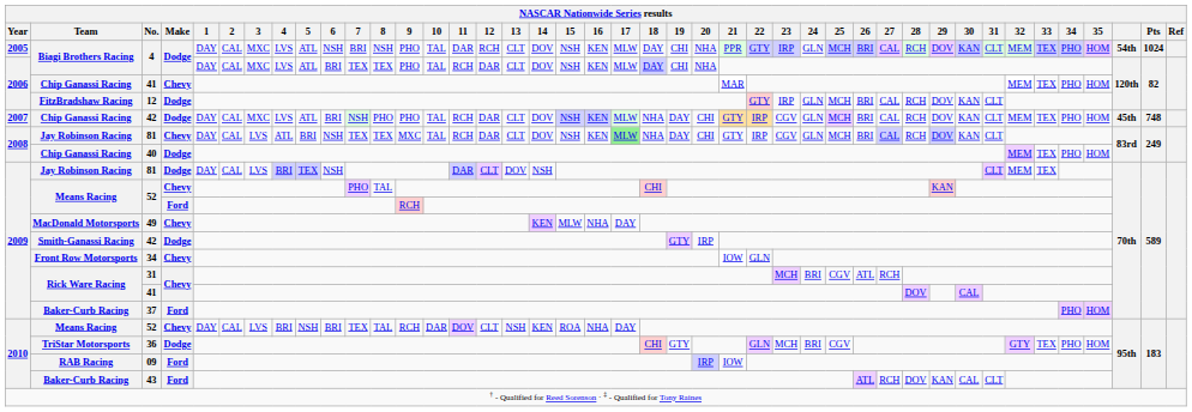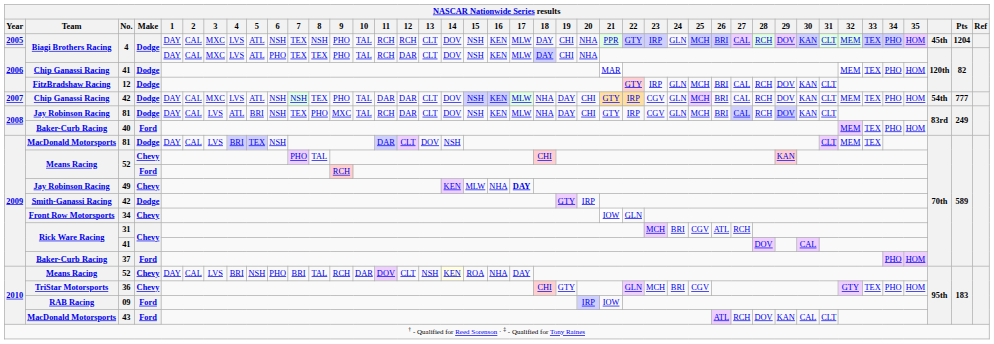2005 / 4 | 7: BRI -> TEX
2005 / 4 | 11: DAR -> RCH
2005 / 4 | column 40: 54th -> 45th
2005 / 4 | Pts: 1024 -> 1204
2006 / 4 | 6: BRI -> PHO
2006 / 41 | Make: Chevy -> Dodge
2007 / 42 | 6: BRI -> NSH
2007 / 42 | 8: PHO -> TEX
2007 / 42 | 11: RCH -> DAR
2007 / 42 | column 40: 45th -> 54th
2007 / 42 | Pts: 748 -> 777
2008 / 81 | Make: Chevy -> Dodge
2008 / 81 | 8: TEX -> PHO
2008 / 81 | 17: lightgreen background -> no background
40 | Team: Chip Ganassi Racing -> Baker-Curb Racing
40 | Make: Dodge -> Ford
2009 / 81 | Team: Jay Robinson Racing -> MacDonald Motorsports
49 | Team: MacDonald Motorsports -> Jay Robinson Racing
49 | 17: normal -> bold
2010 / 52 | 6: BRI -> PHO
2010 / 52 | 7: TEX -> BRI
2010 / 52 | 14: no background -> lightyellow background
36 | Make: Dodge -> Chevy
43 | Team: Baker-Curb Racing -> MacDonald Motorsports
